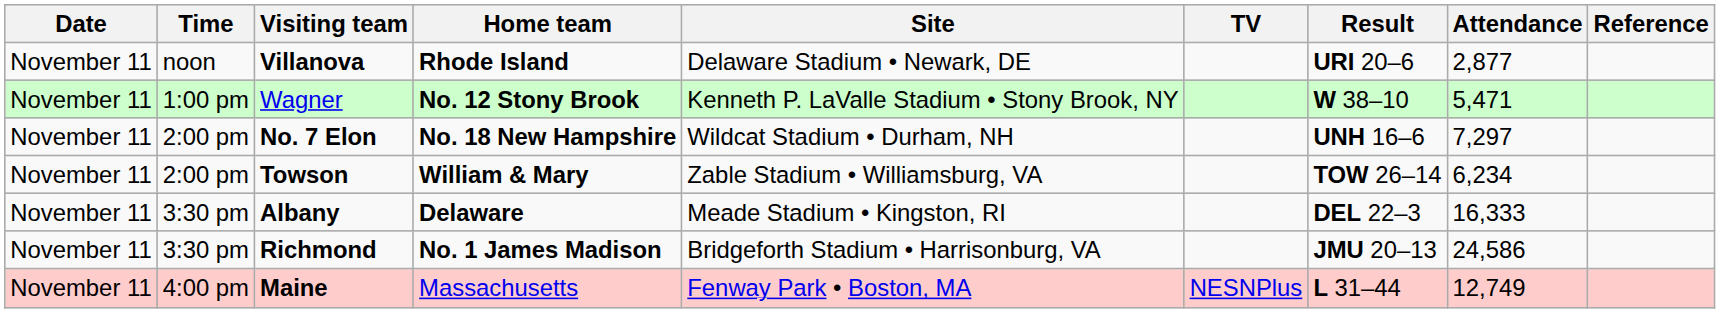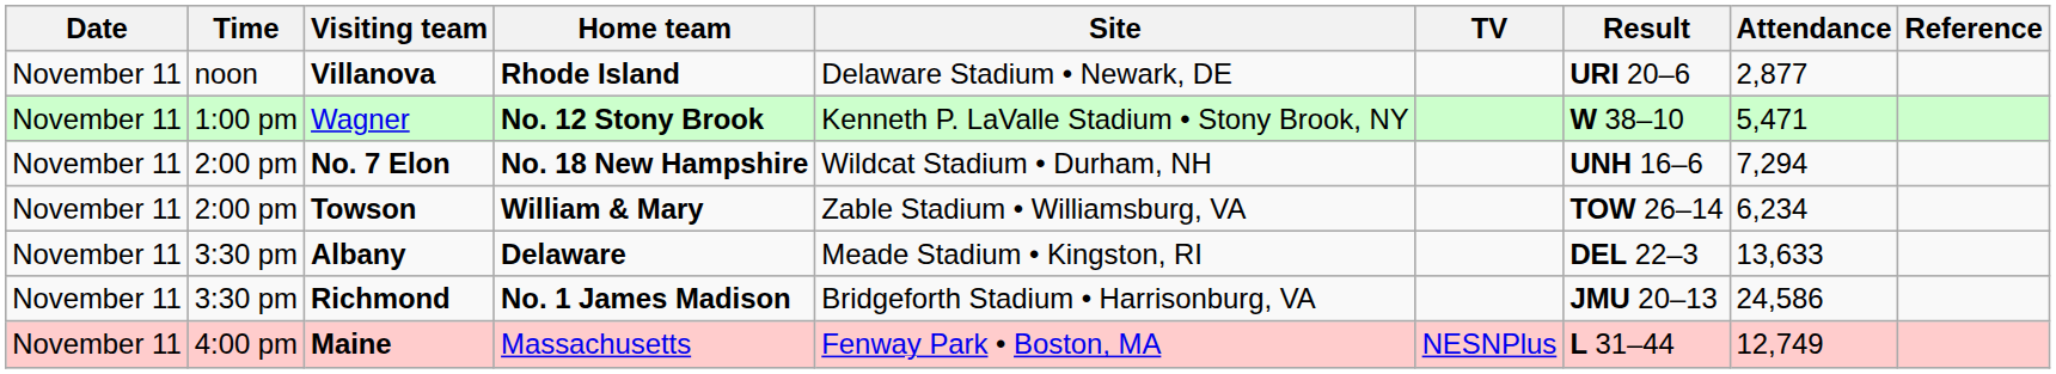No. 7 Elon | Attendance: 7,297 -> 7,294
Albany | Attendance: 16,333 -> 13,633
